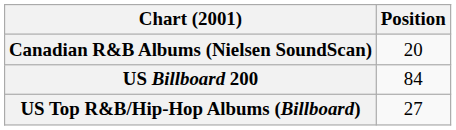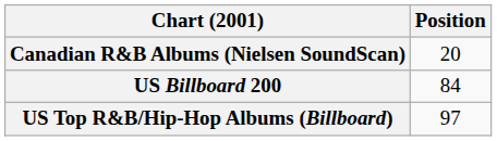US Top R&B/Hip-Hop Albums (Billboard) | Position: 27 -> 97
